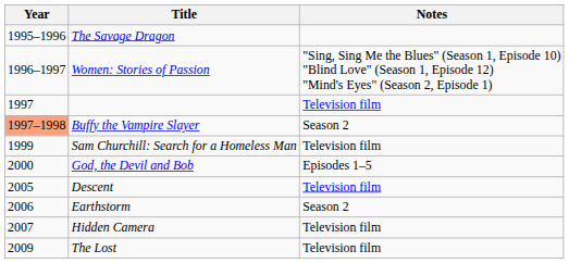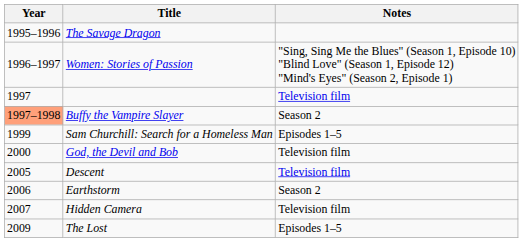Sam Churchill: Search for a Homeless Man | Notes: Television film -> Episodes 1–5
God, the Devil and Bob | Notes: Episodes 1–5 -> Television film
The Lost | Notes: Television film -> Episodes 1–5
